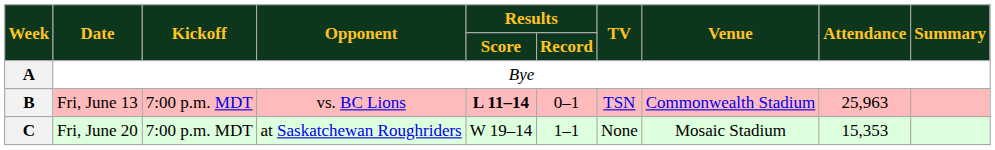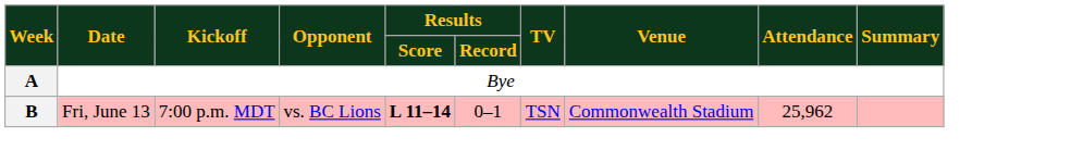B | Attendance: 25,963 -> 25,962
- row: C | Fri, June 20 | 7:00 p.m. MDT | at Saskatchewan Roughriders | W 19–14 | 1–1 | None | Mosaic Stadium | 15,353
